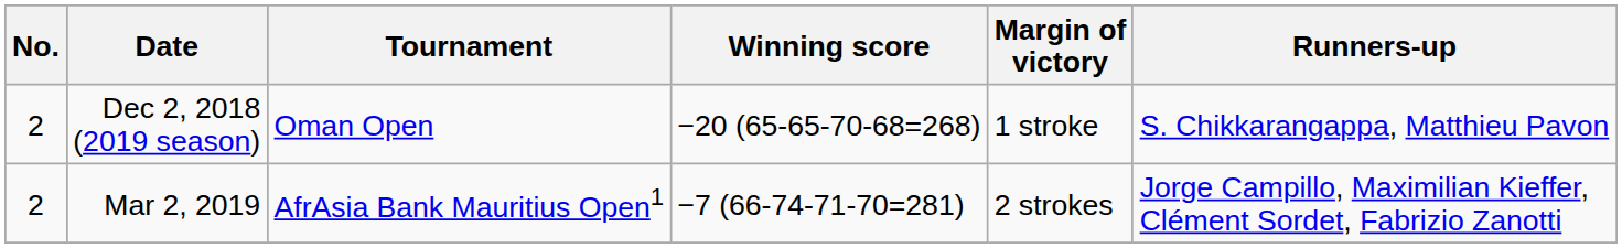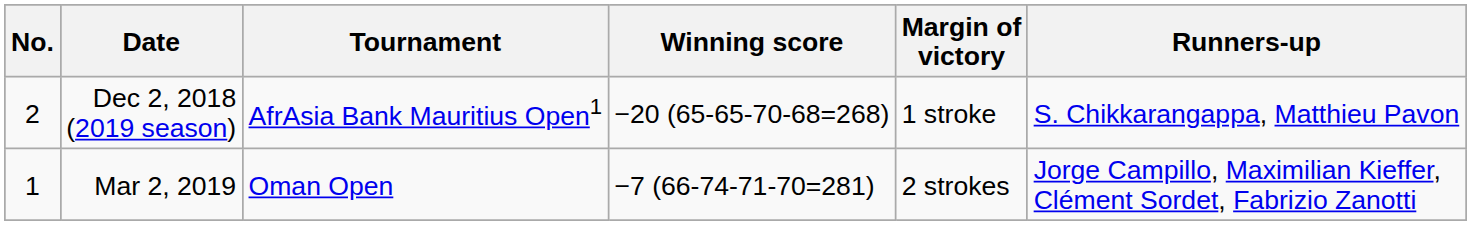Dec 2, 2018 (2019 season) | Tournament: Oman Open -> AfrAsia Bank Mauritius Open1
Mar 2, 2019 | No.: 2 -> 1
Mar 2, 2019 | Tournament: AfrAsia Bank Mauritius Open1 -> Oman Open
